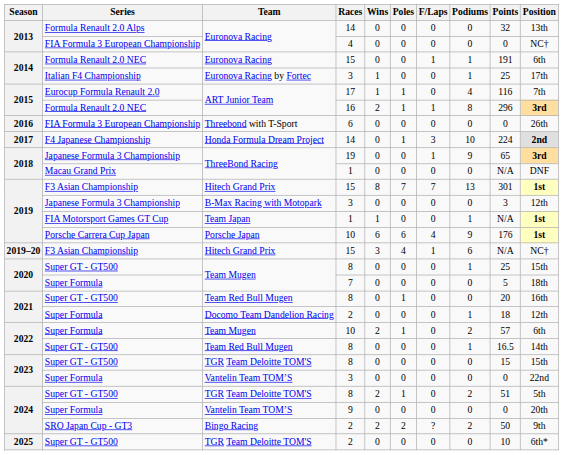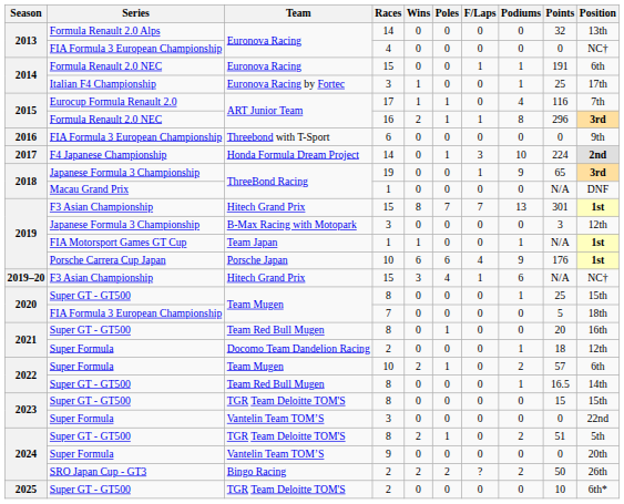Threebond with T-Sport | Position: 26th -> 9th
Team Mugen / 7 | Series: Super Formula -> FIA Formula 3 European Championship
Bingo Racing | Position: 9th -> 26th
